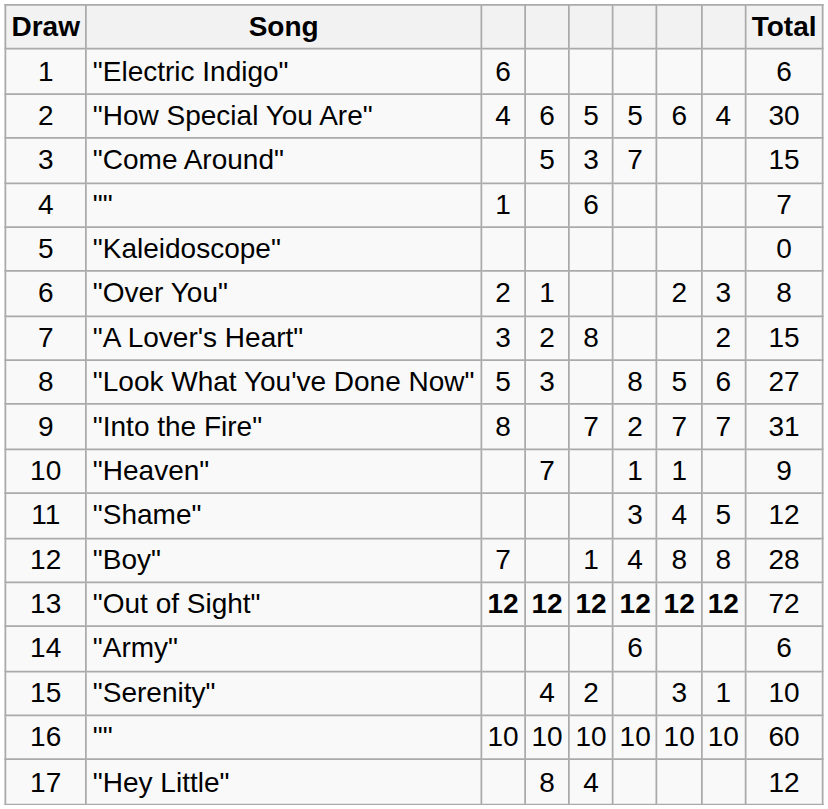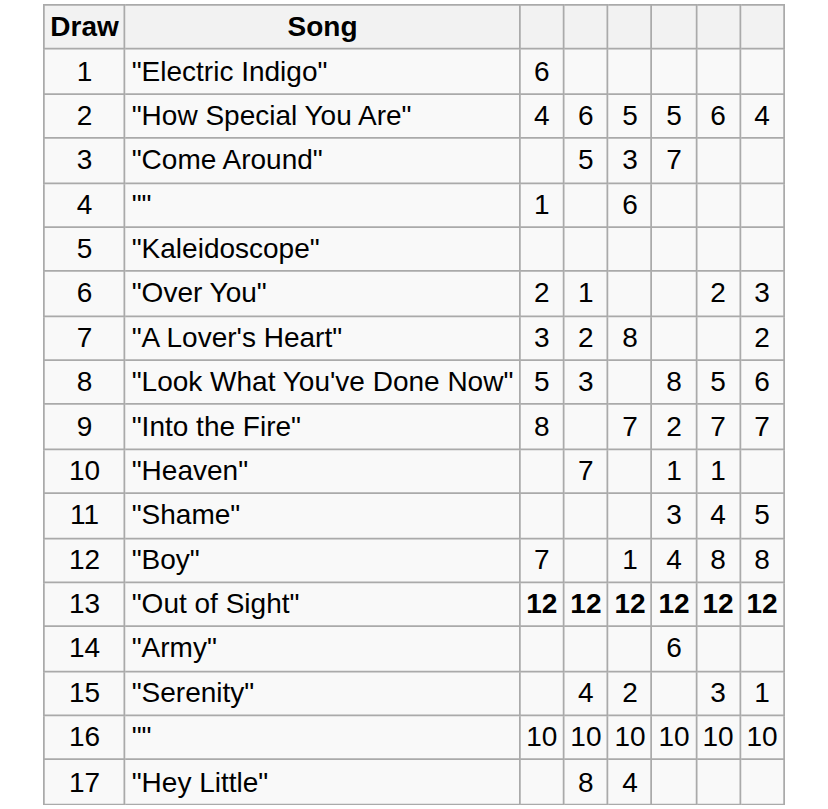- column: Total | 6 | 30 | 15 | 7 | 0 | 8 | 15 | 27 | 31 | 9 | 12 | 28 | 72 | 6 | 10 | 60 | 12
